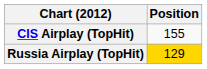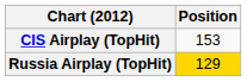CIS Airplay (TopHit) | Position: 155 -> 153
